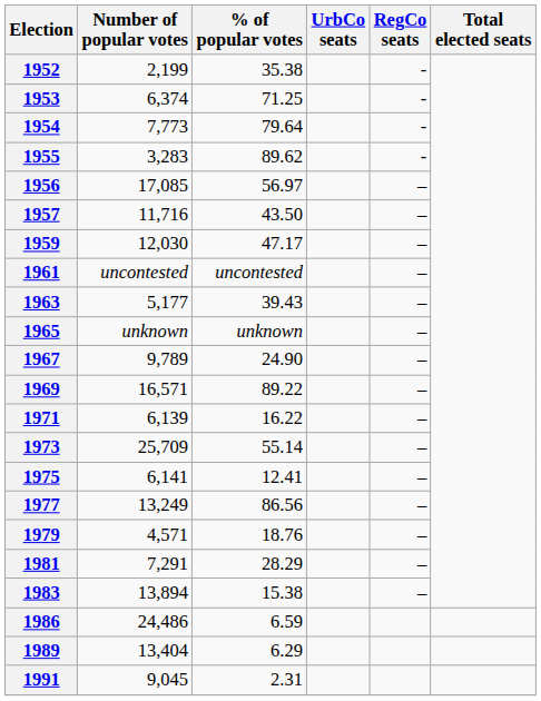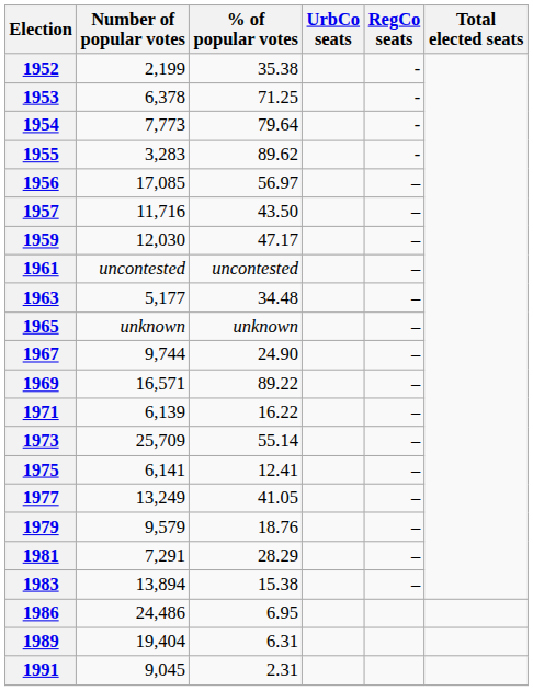1953 | Number of popular votes: 6,374 -> 6,378
1963 | % of popular votes: 39.43 -> 34.48
1967 | Number of popular votes: 9,789 -> 9,744
1977 | % of popular votes: 86.56 -> 41.05
1979 | Number of popular votes: 4,571 -> 9,579
1986 | % of popular votes: 6.59 -> 6.95
1989 | Number of popular votes: 13,404 -> 19,404
1989 | % of popular votes: 6.29 -> 6.31
